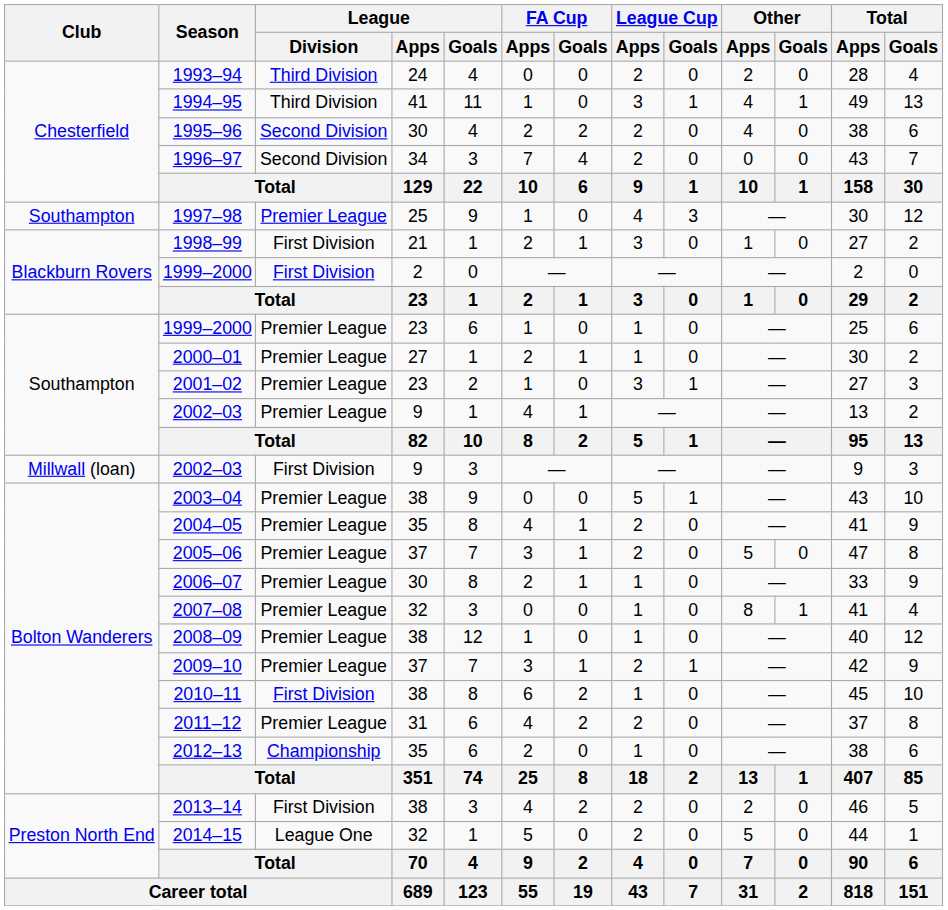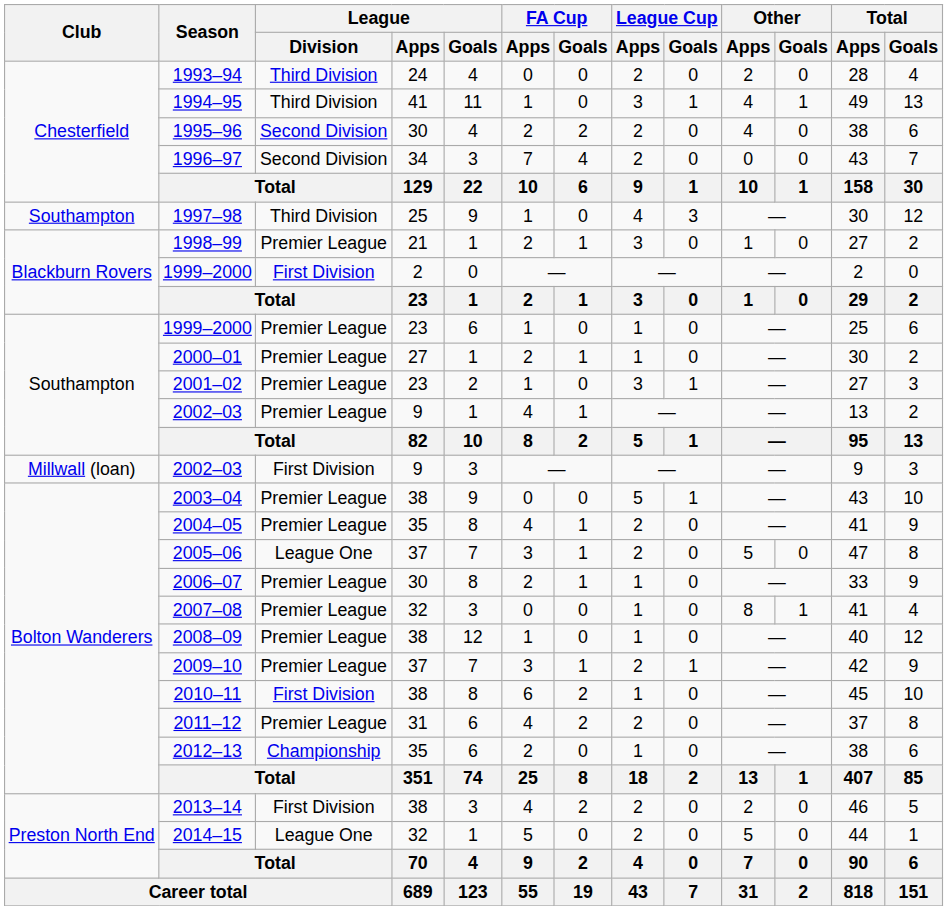1997–98 | League / Division: Premier League -> Third Division
1998–99 | League / Division: First Division -> Premier League
2005–06 | League / Division: Premier League -> League One
